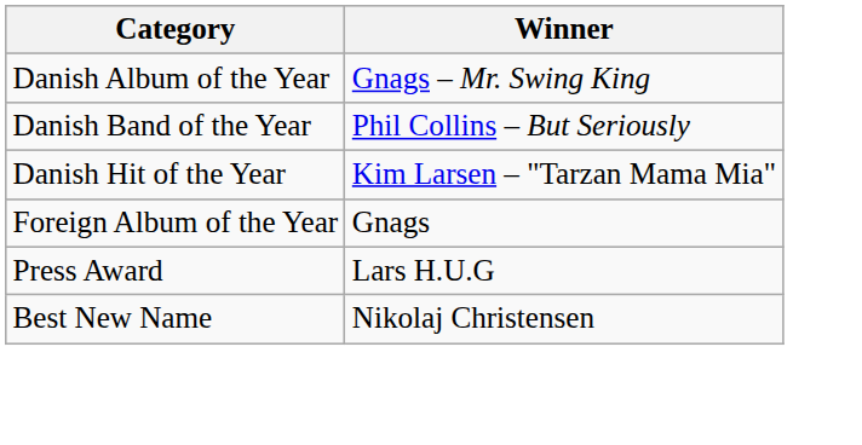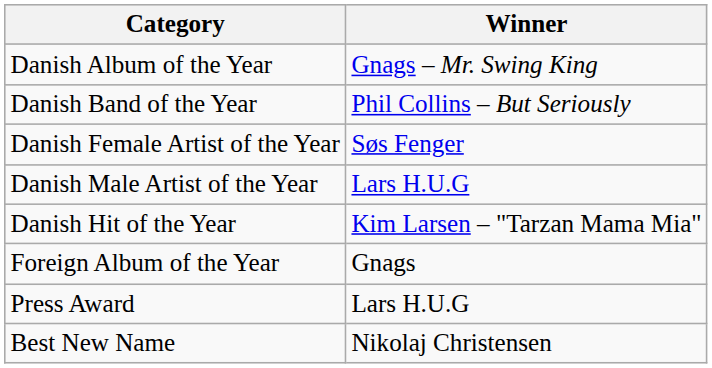+ row: Danish Female Artist of the Year | Søs Fenger
+ row: Danish Male Artist of the Year | Lars H.U.G
